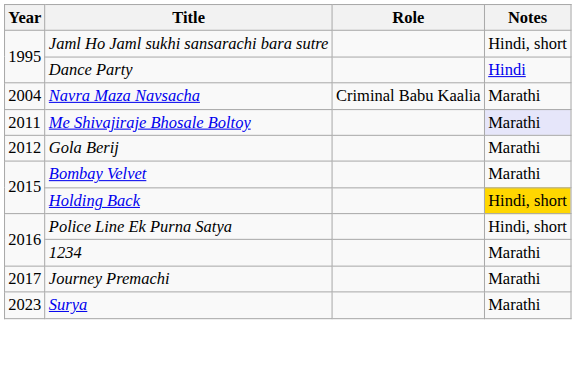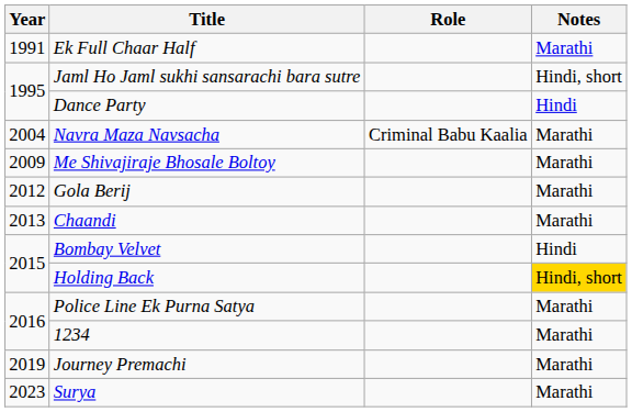+ row: 1991 | Ek Full Chaar Half | Marathi
Me Shivajiraje Bhosale Boltoy | Year: 2011 -> 2009
Me Shivajiraje Bhosale Boltoy | Notes: lavender background -> no background
+ row: 2013 | Chaandi | Marathi
Bombay Velvet | Notes: Marathi -> Hindi
Police Line Ek Purna Satya | Notes: Hindi, short -> Marathi
Journey Premachi | Year: 2017 -> 2019
